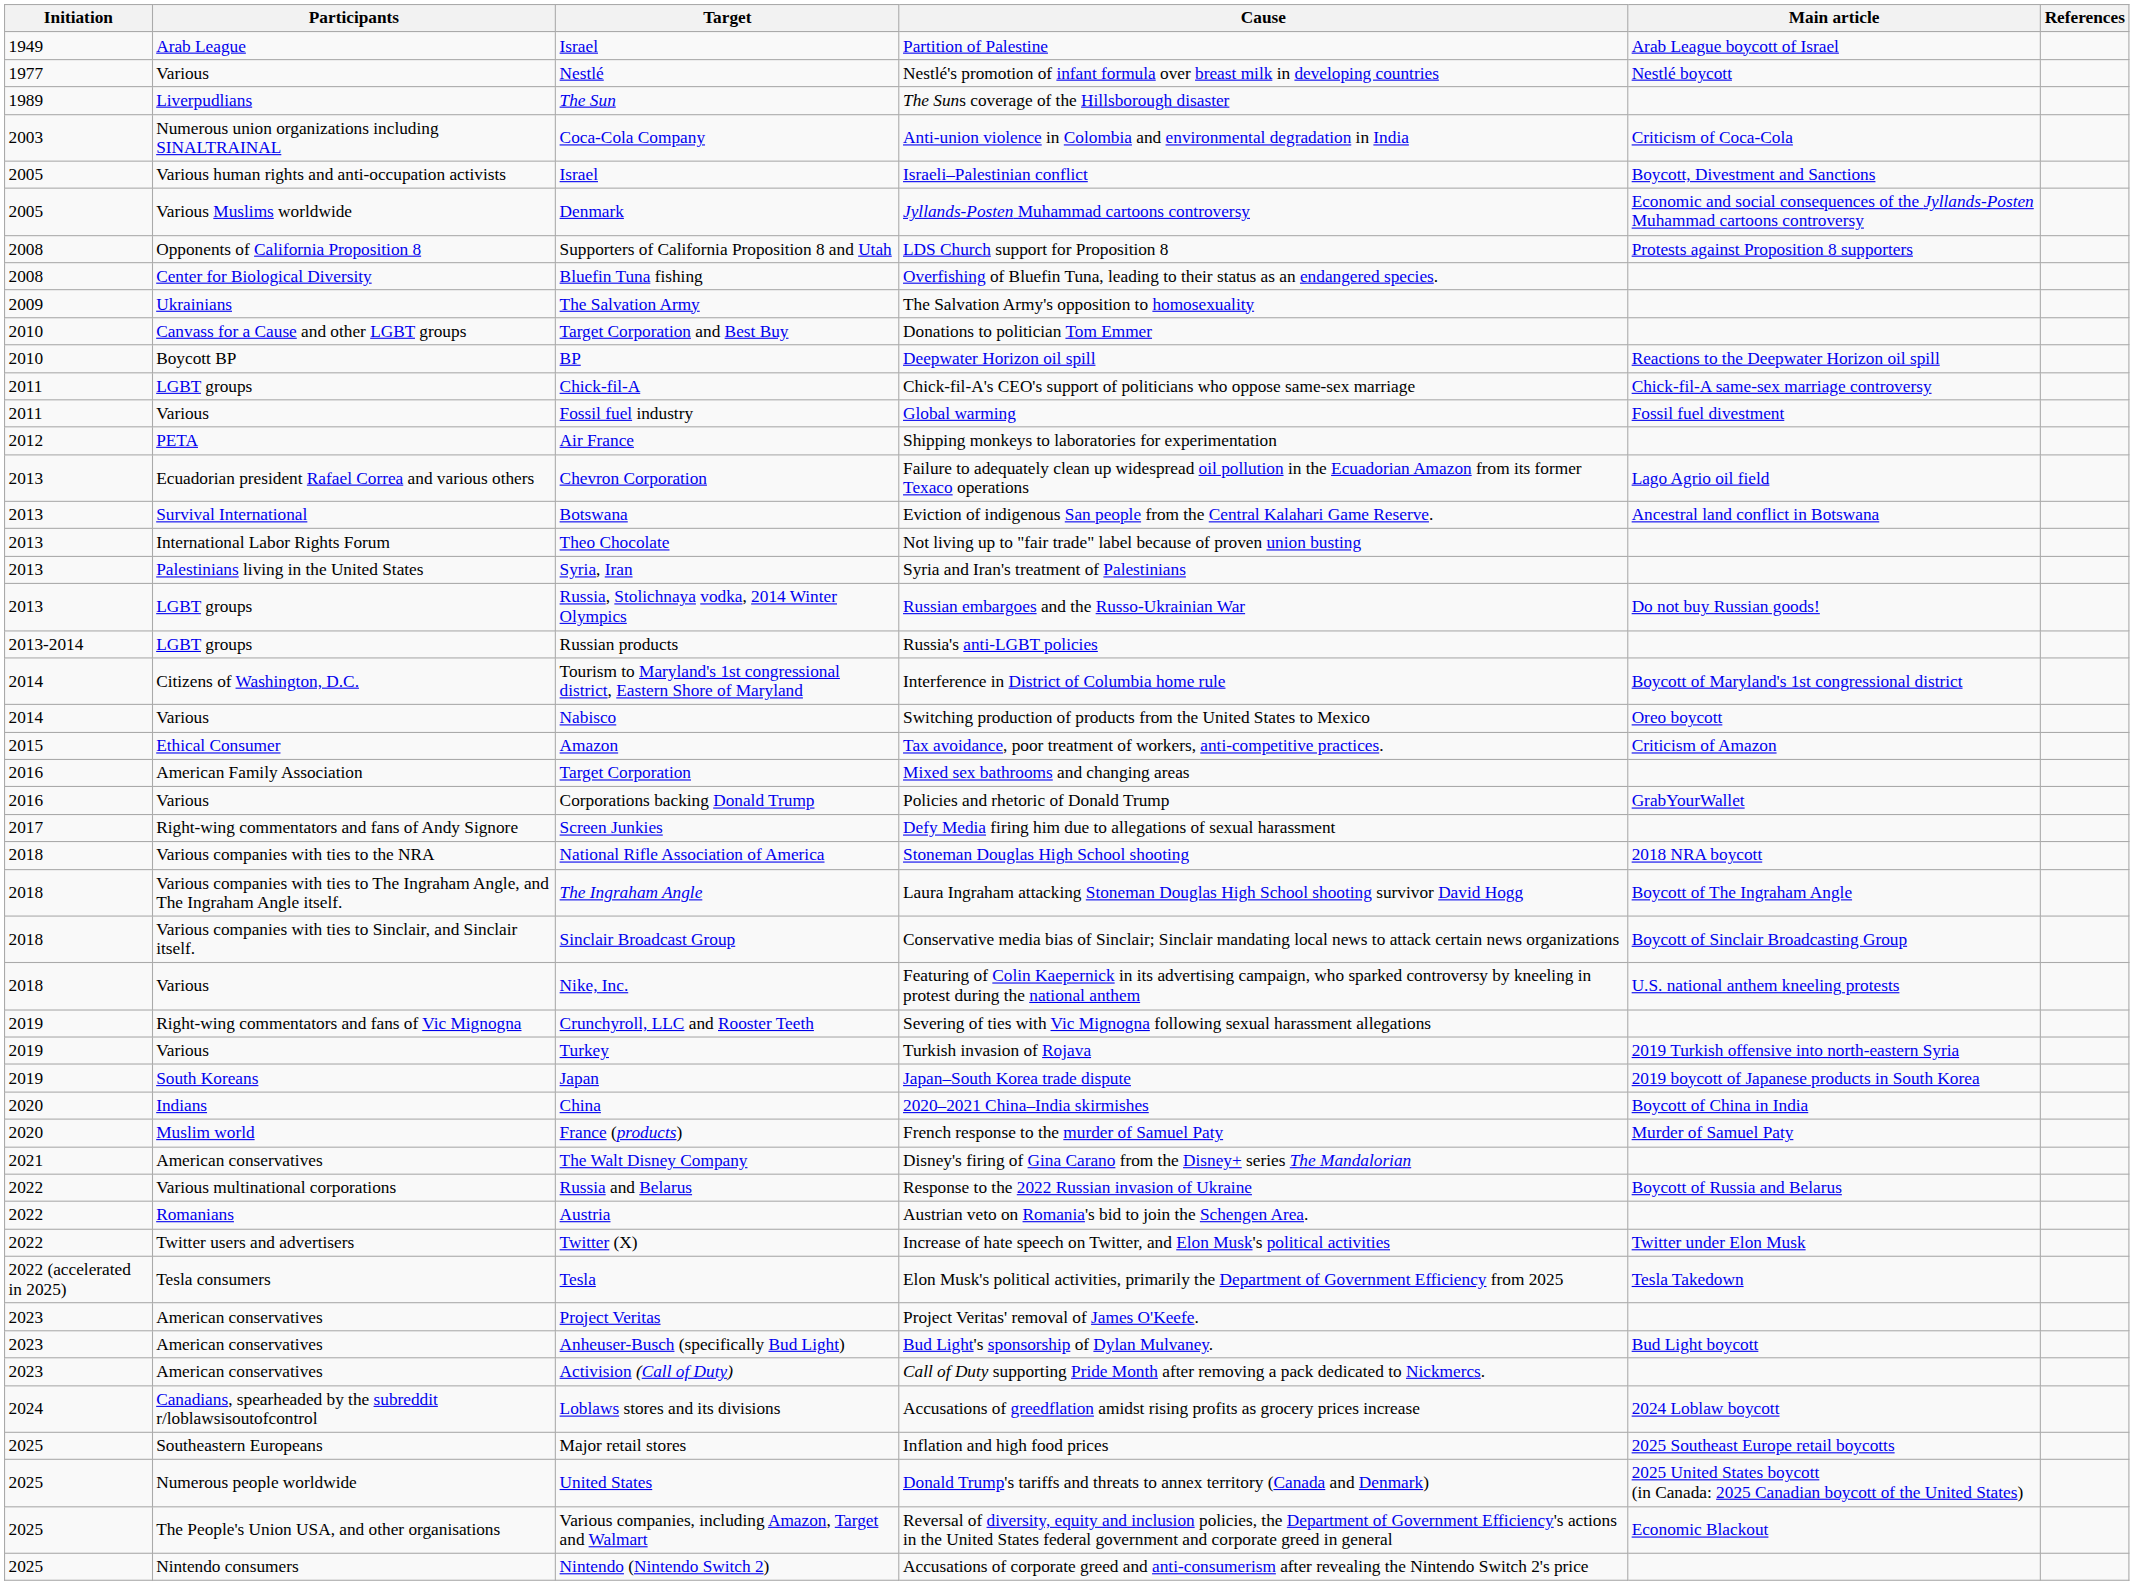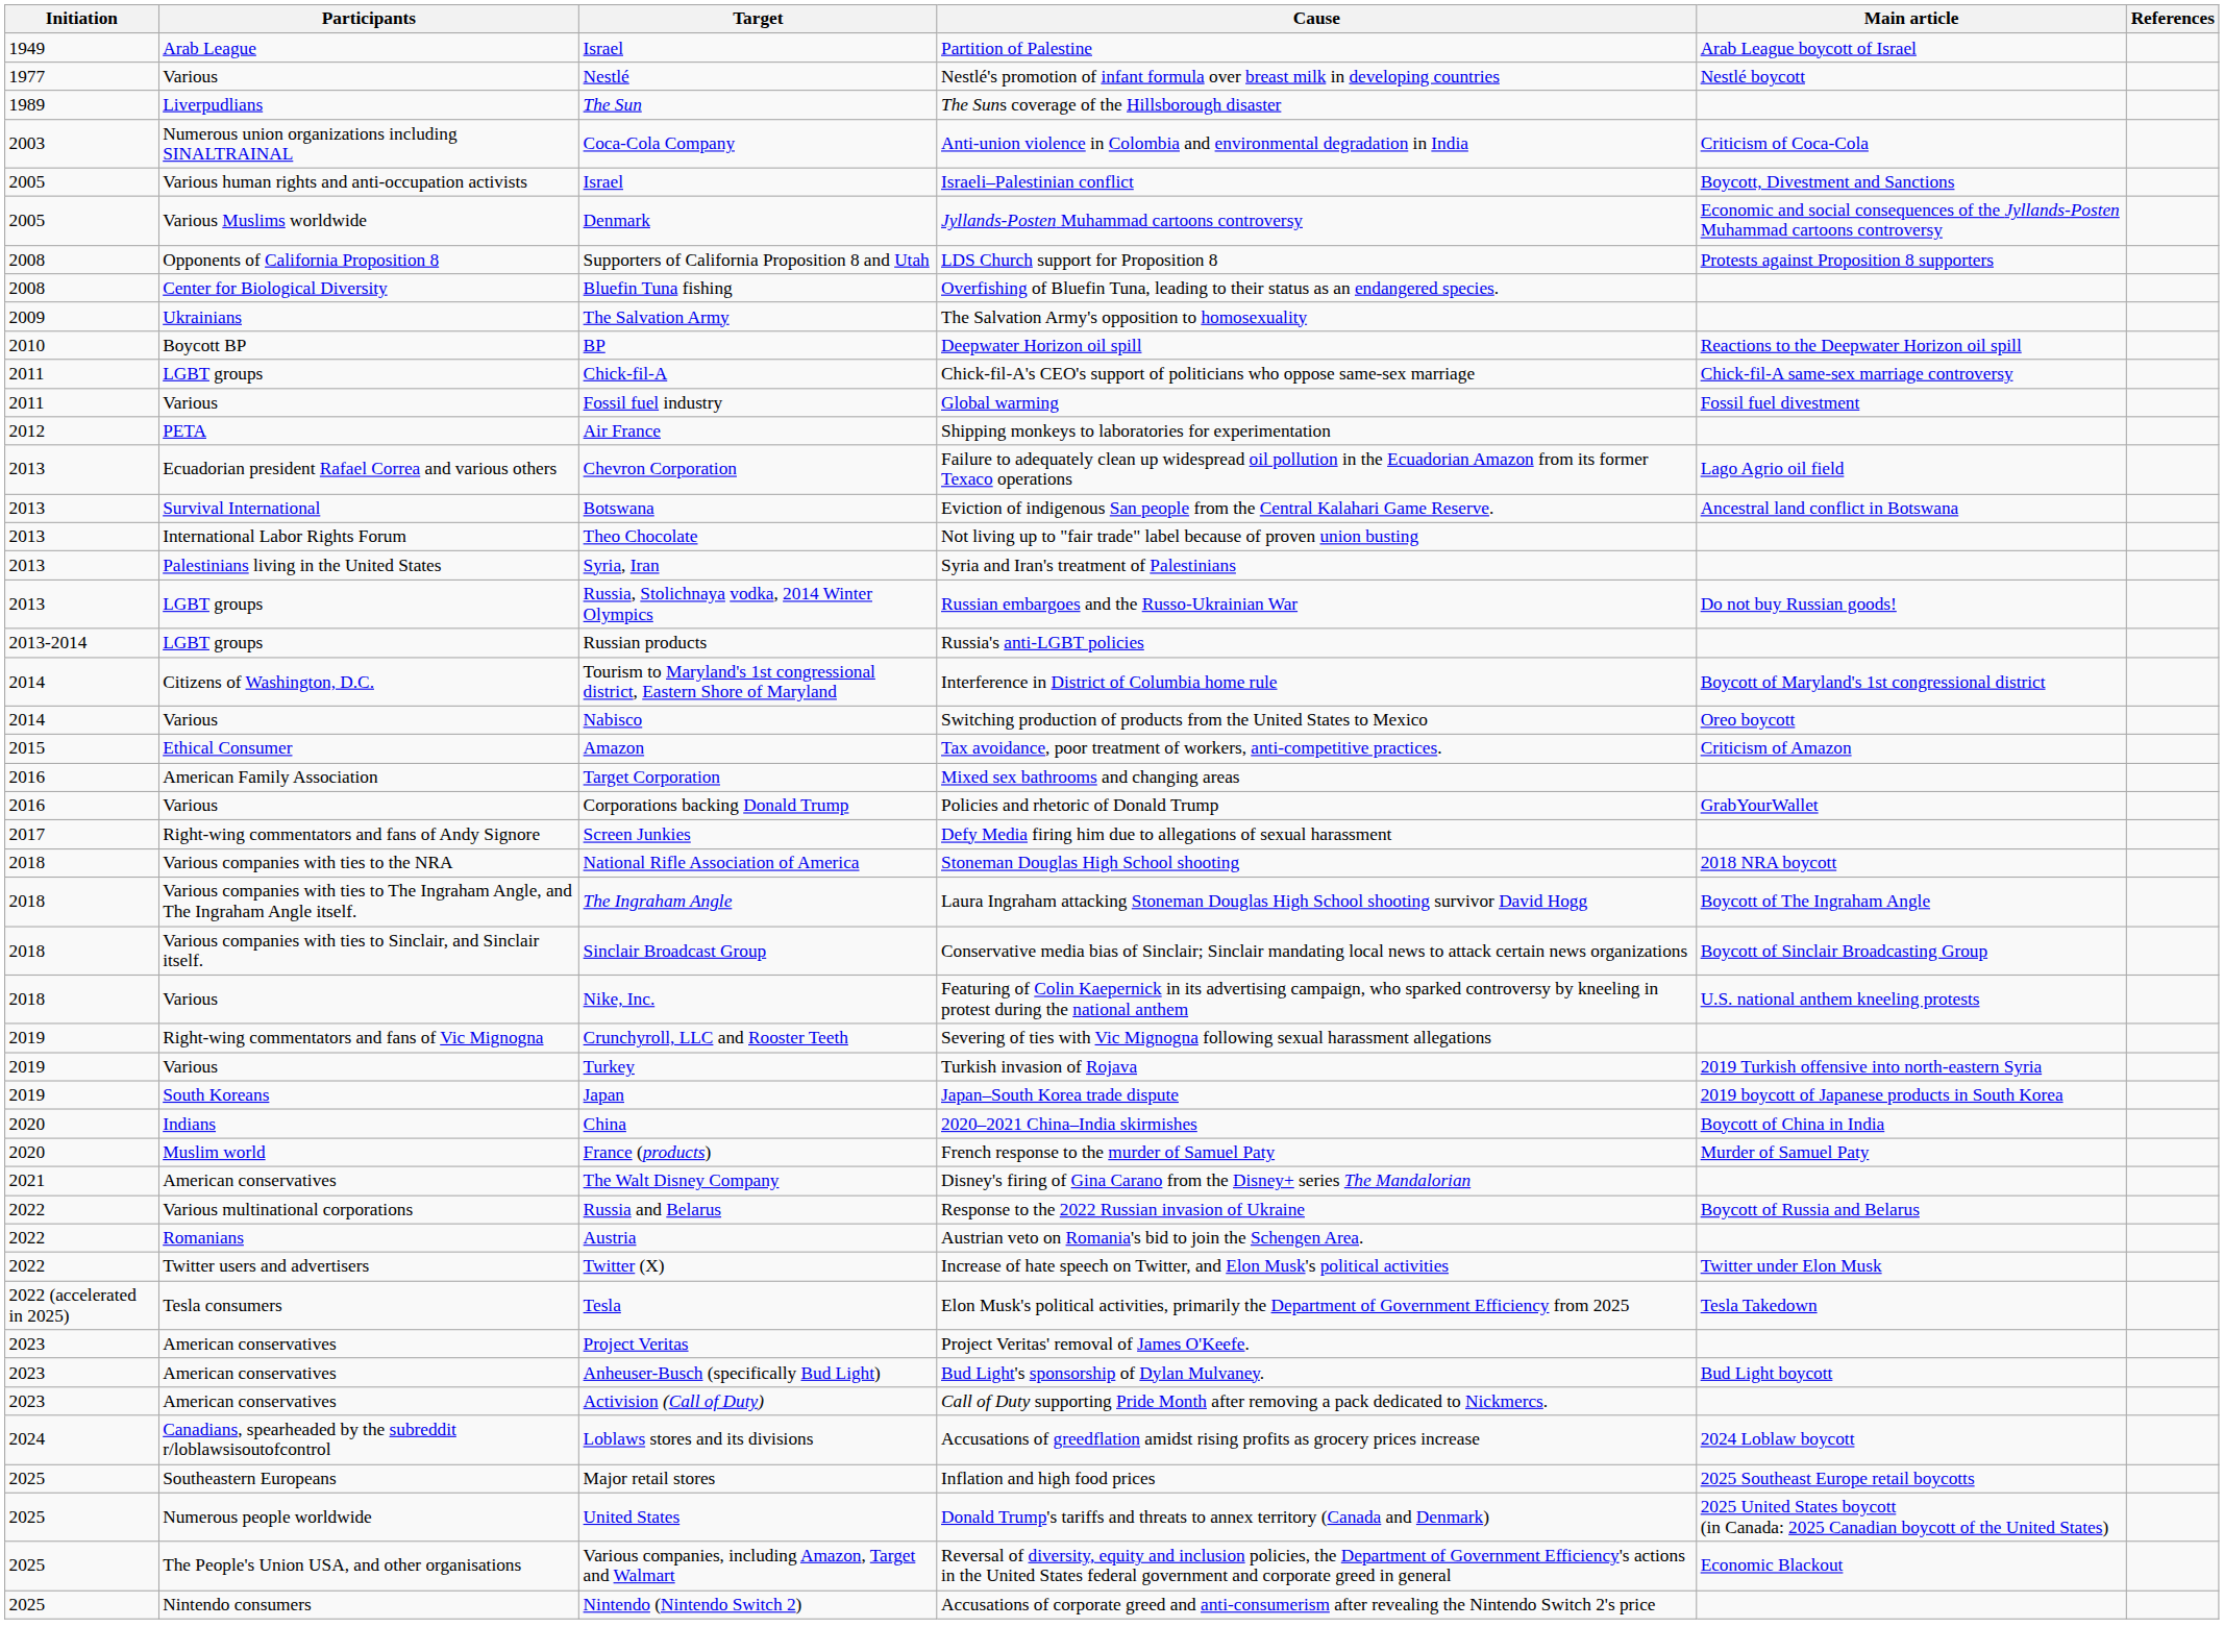- row: 2010 | Canvass for a Cause and other LGBT groups | Target Corporation and Best Buy | Donations to politician Tom Emmer
